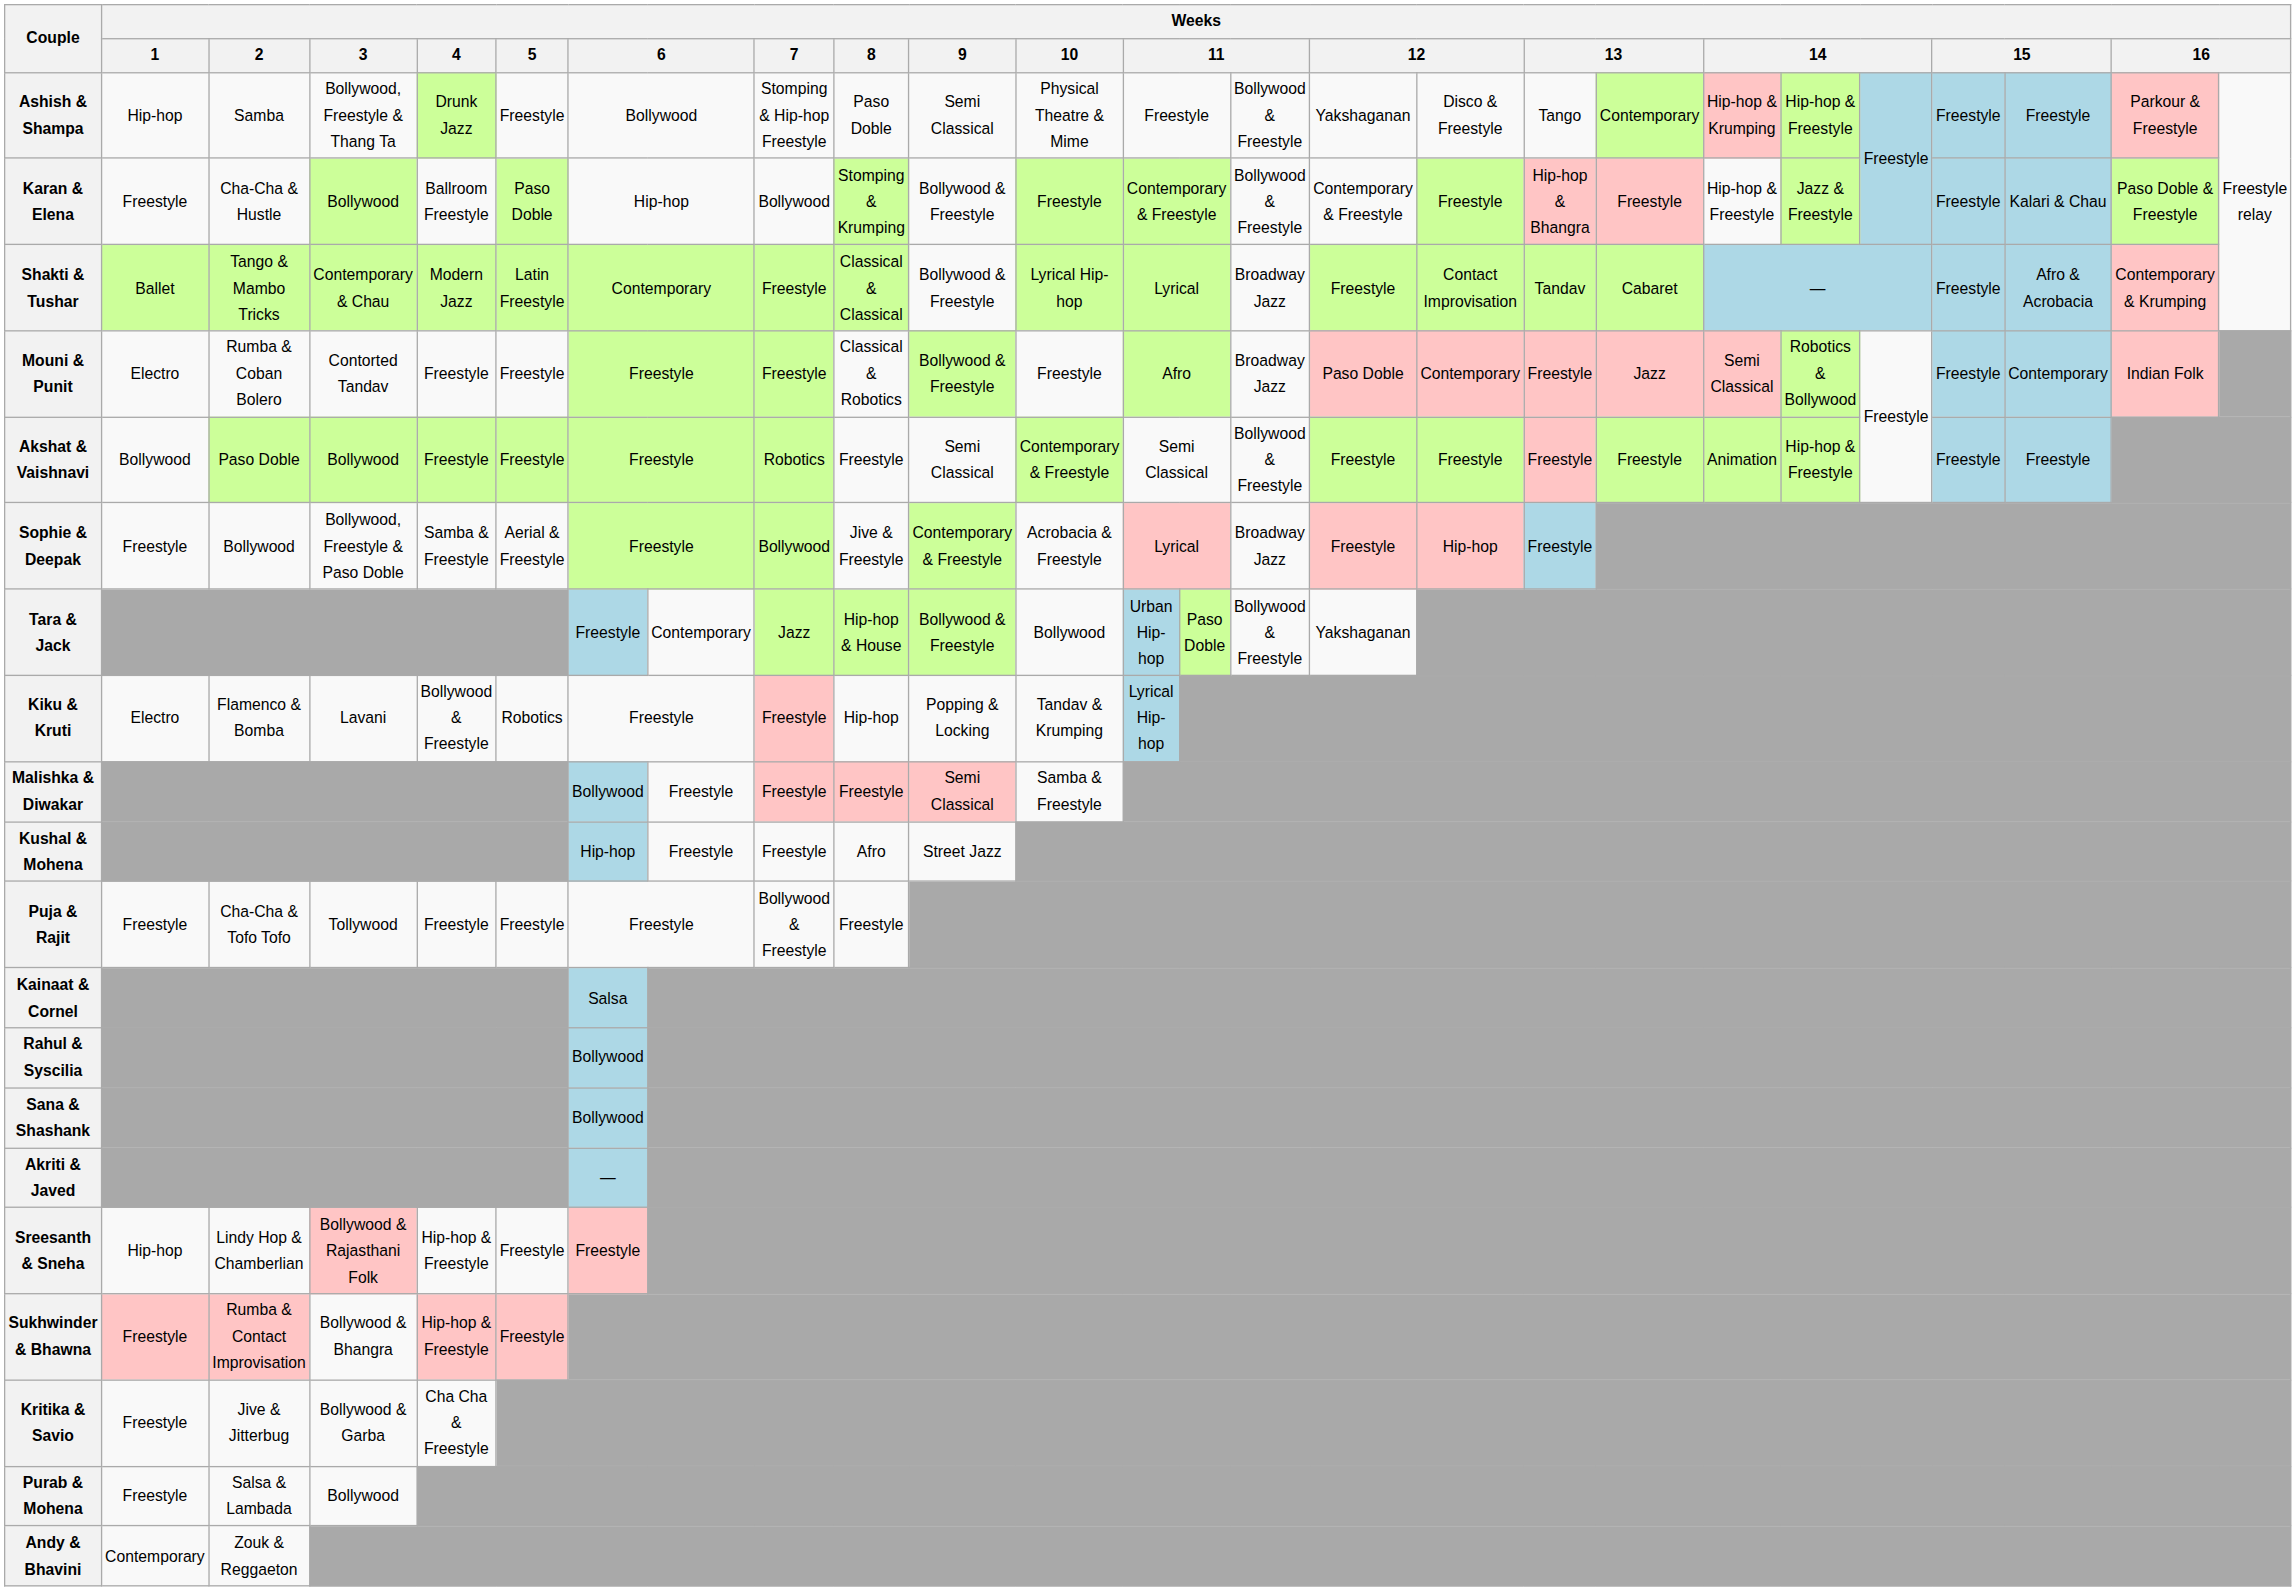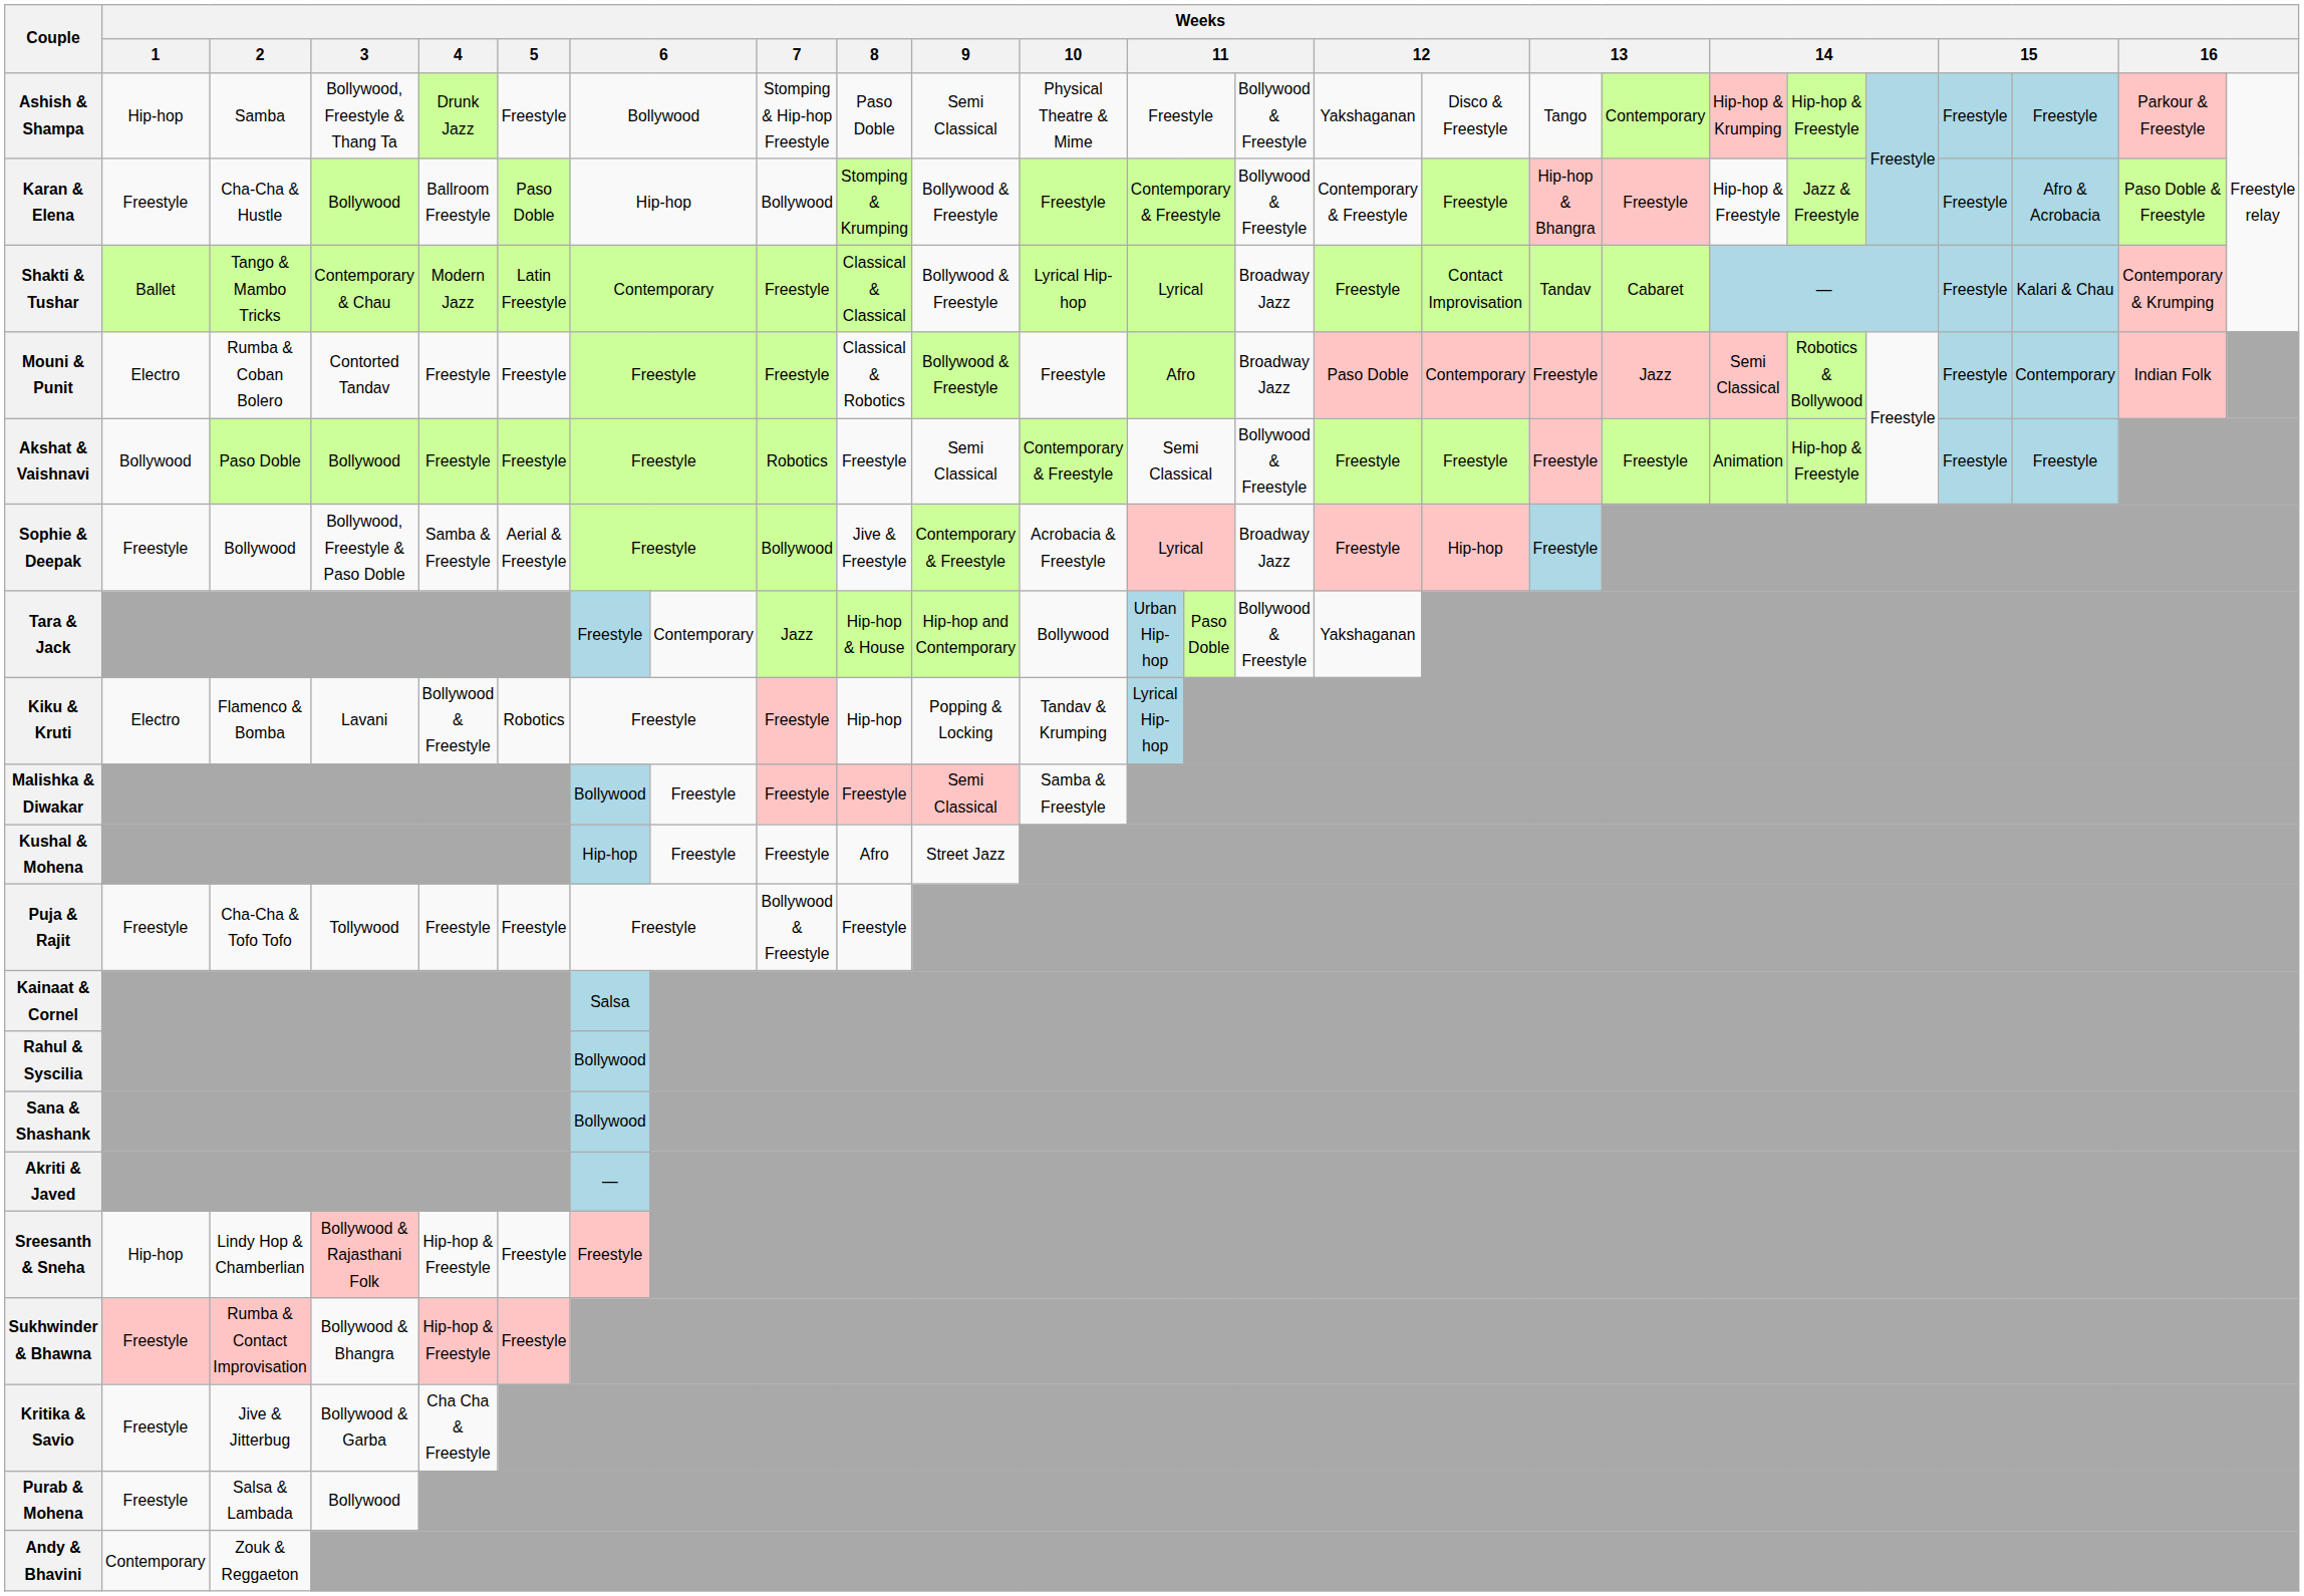Karan & Elena | column 24: Kalari & Chau -> Afro & Acrobacia
Shakti & Tushar | column 24: Afro & Acrobacia -> Kalari & Chau
Tara & Jack | Weeks / 9: Bollywood & Freestyle -> Hip-hop and Contemporary
